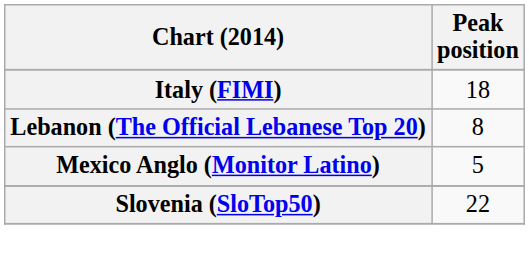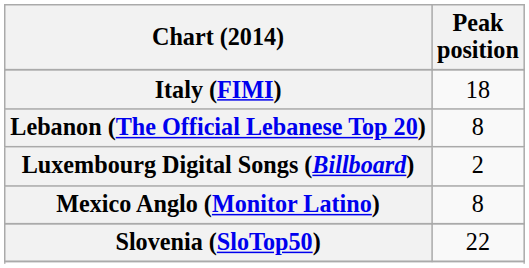+ row: Luxembourg Digital Songs (Billboard) | 2
Mexico Anglo (Monitor Latino) | Peak position: 5 -> 8
